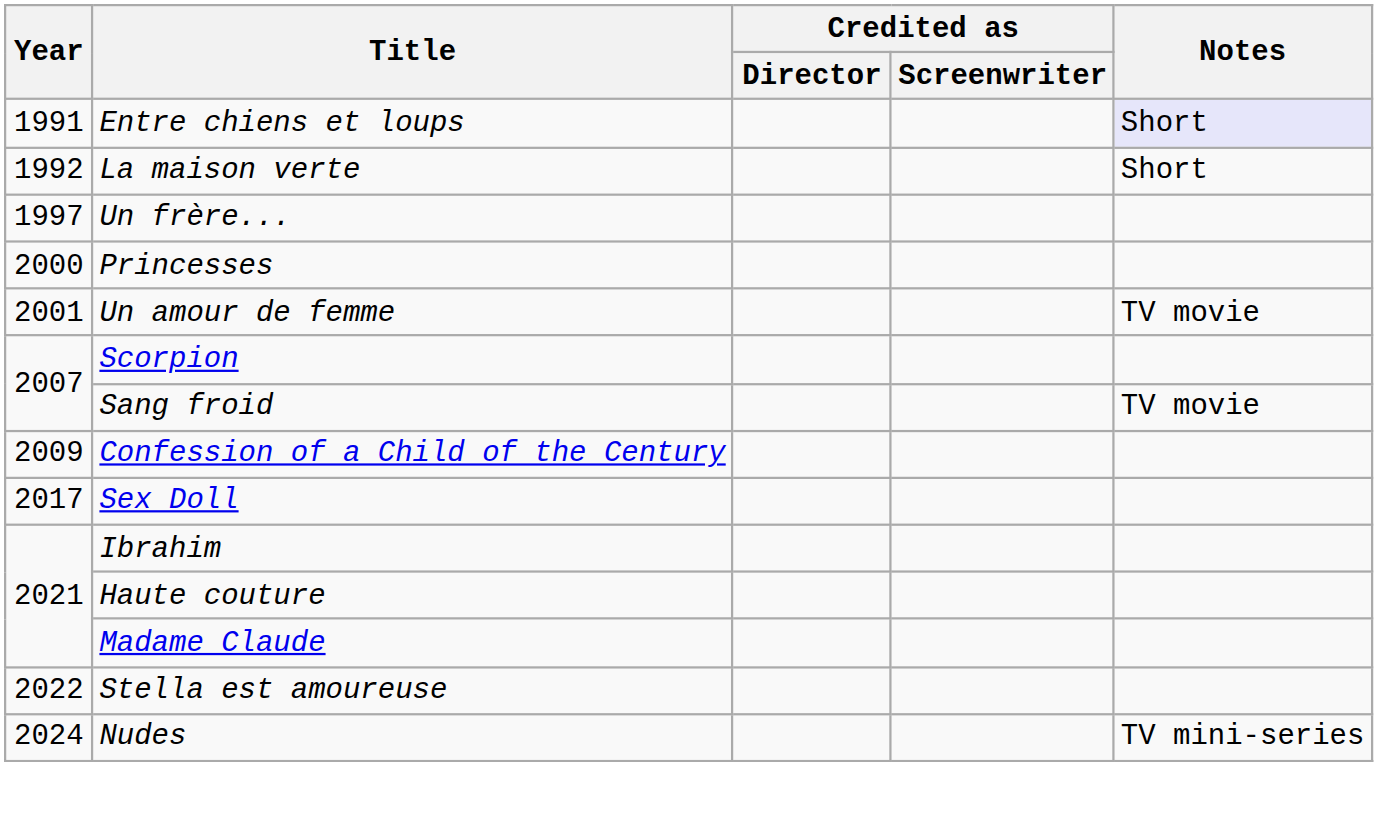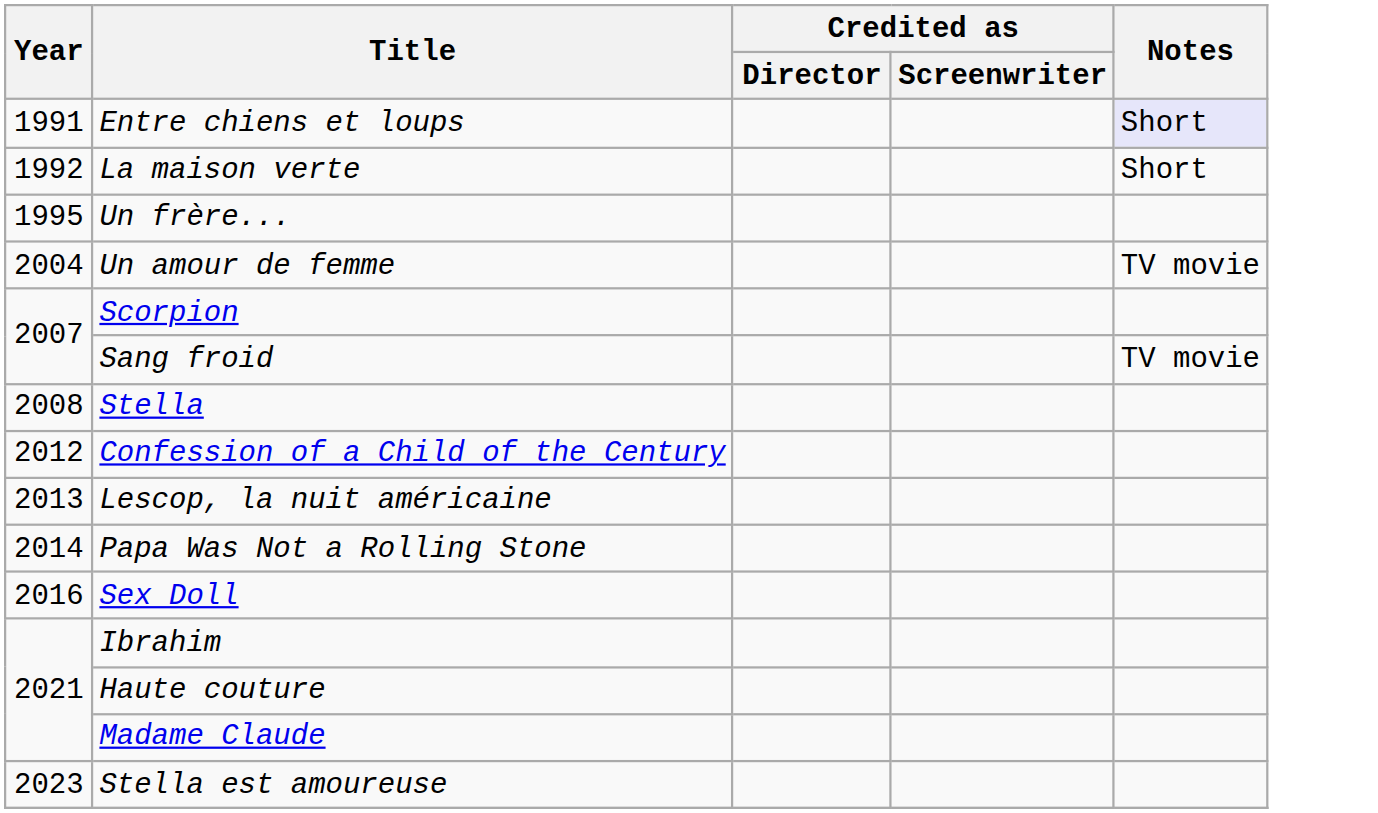Un frère... | Year: 1997 -> 1995
- row: 2000 | Princesses
Un amour de femme | Year: 2001 -> 2004
+ row: 2008 | Stella
Confession of a Child of the Century | Year: 2009 -> 2012
+ row: 2013 | Lescop, la nuit américaine
+ row: 2014 | Papa Was Not a Rolling Stone
Sex Doll | Year: 2017 -> 2016
Stella est amoureuse | Year: 2022 -> 2023
- row: 2024 | Nudes | TV mini-series
